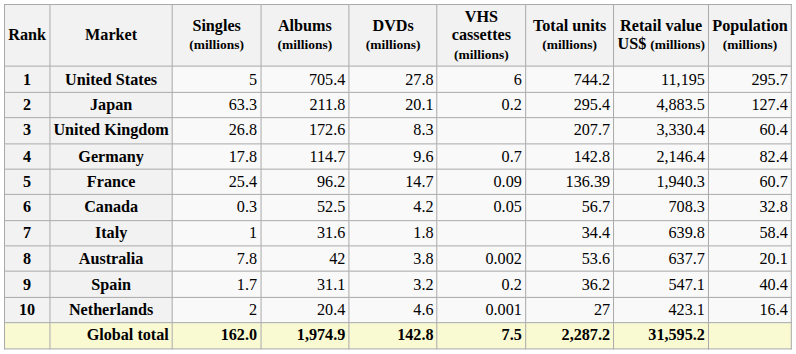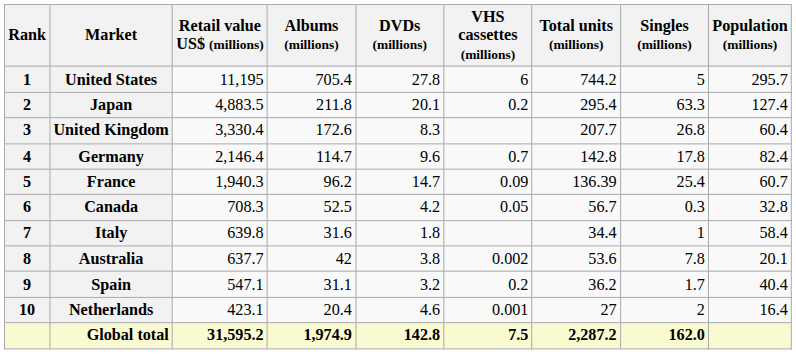columns swapped: Singles (millions) <-> Retail value US$ (millions)
